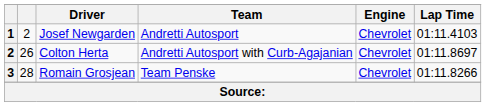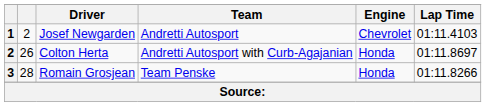Colton Herta | Engine: Chevrolet -> Honda
Romain Grosjean | Engine: Chevrolet -> Honda
